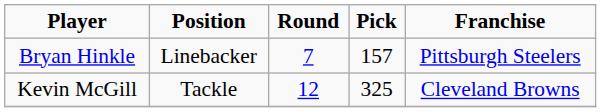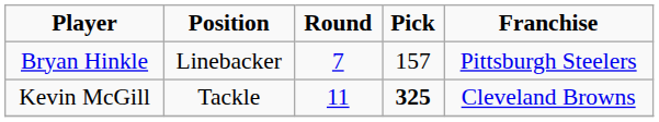Kevin McGill | Round: 12 -> 11
Kevin McGill | Pick: normal -> bold
